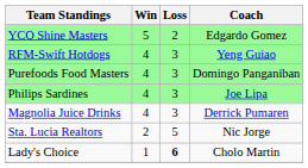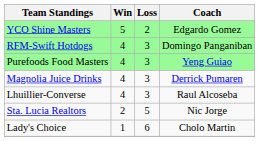RFM-Swift Hotdogs | Coach: Yeng Guiao -> Domingo Panganiban
Purefoods Food Masters | Coach: Domingo Panganiban -> Yeng Guiao
- row: Philips Sardines | 4 | 3 | Joe Lipa
+ row: Lhuillier-Converse | 4 | 3 | Raul Alcoseba
Lady's Choice | Loss: bold -> normal
